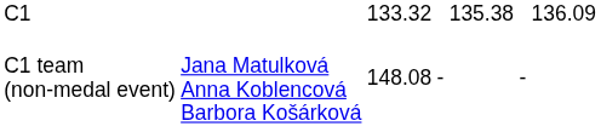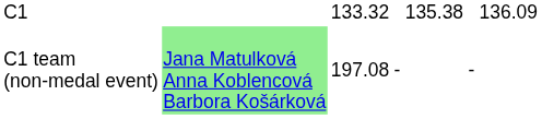C1 team (non-medal event) | column 2: no background -> lightgreen background
C1 team (non-medal event) | column 3: 148.08 -> 197.08
